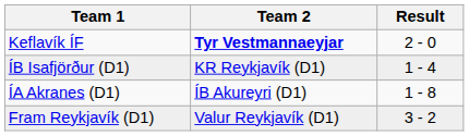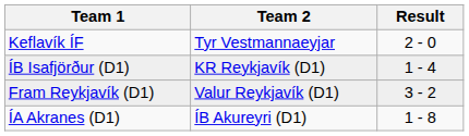Keflavík ÍF | Team 2: bold -> normal
rows swapped: ÍA Akranes (D1) <-> Fram Reykjavík (D1)
